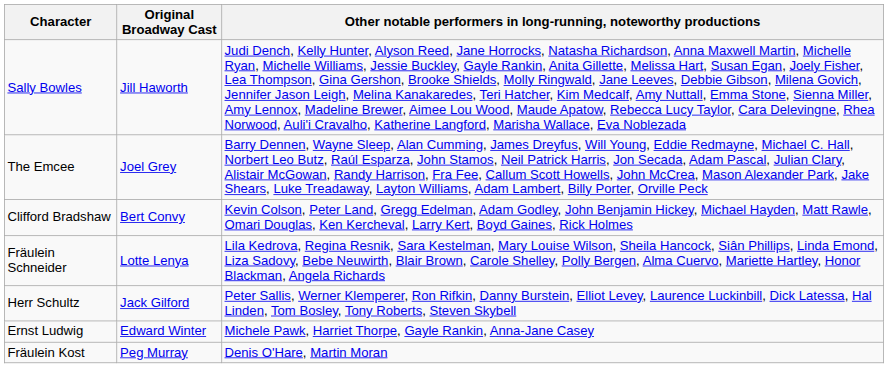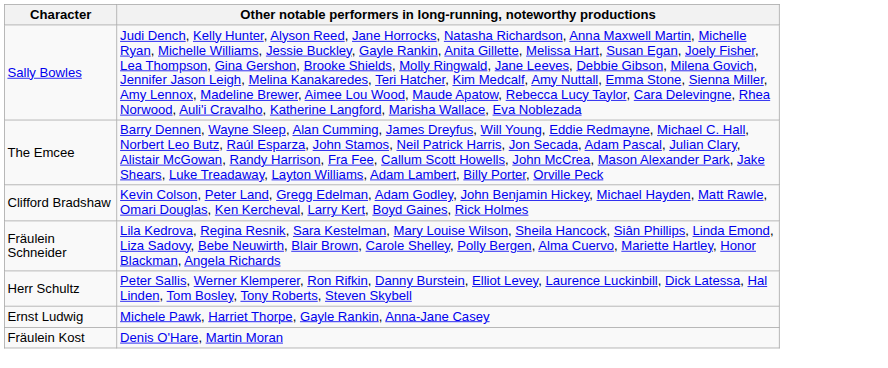- column: Original Broadway Cast | Jill Haworth | Joel Grey | Bert Convy | Lotte Lenya | Jack Gilford | Edward Winter | Peg Murray
